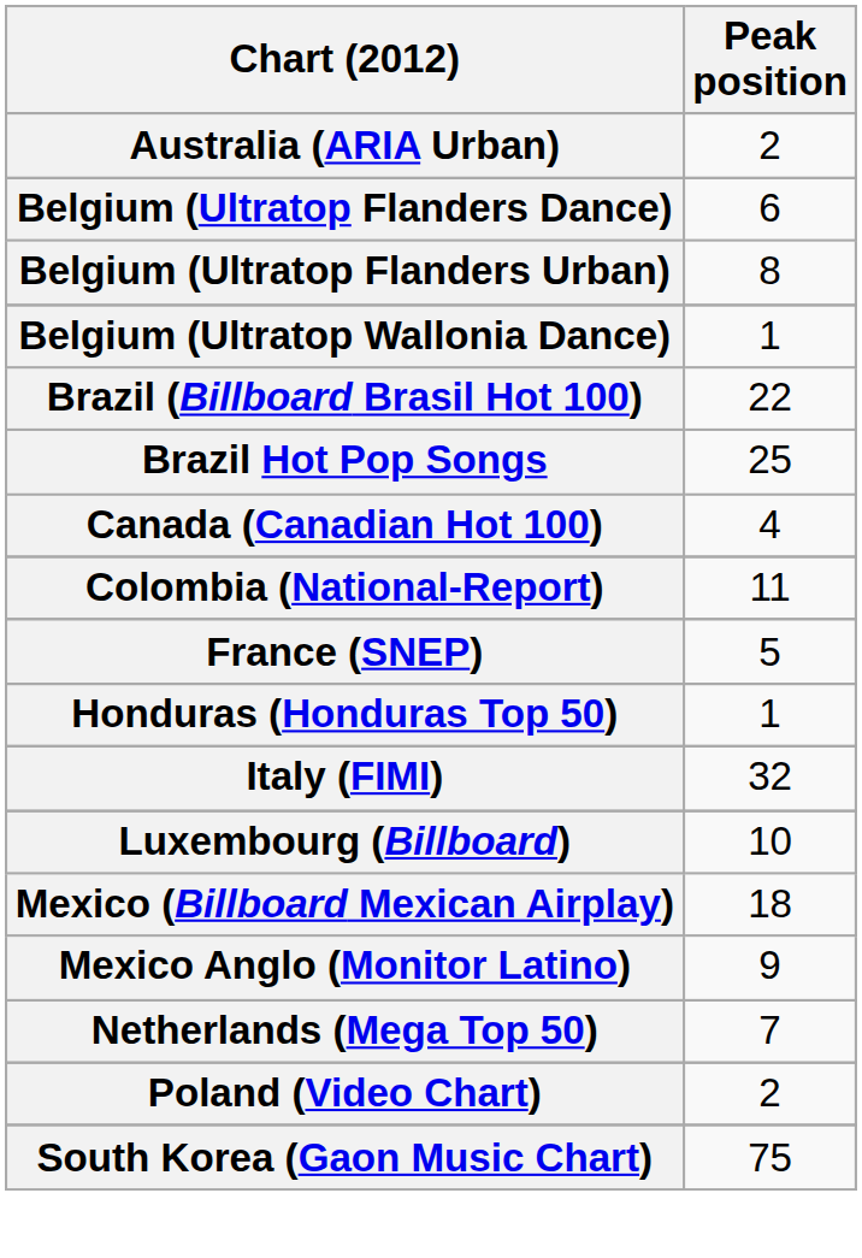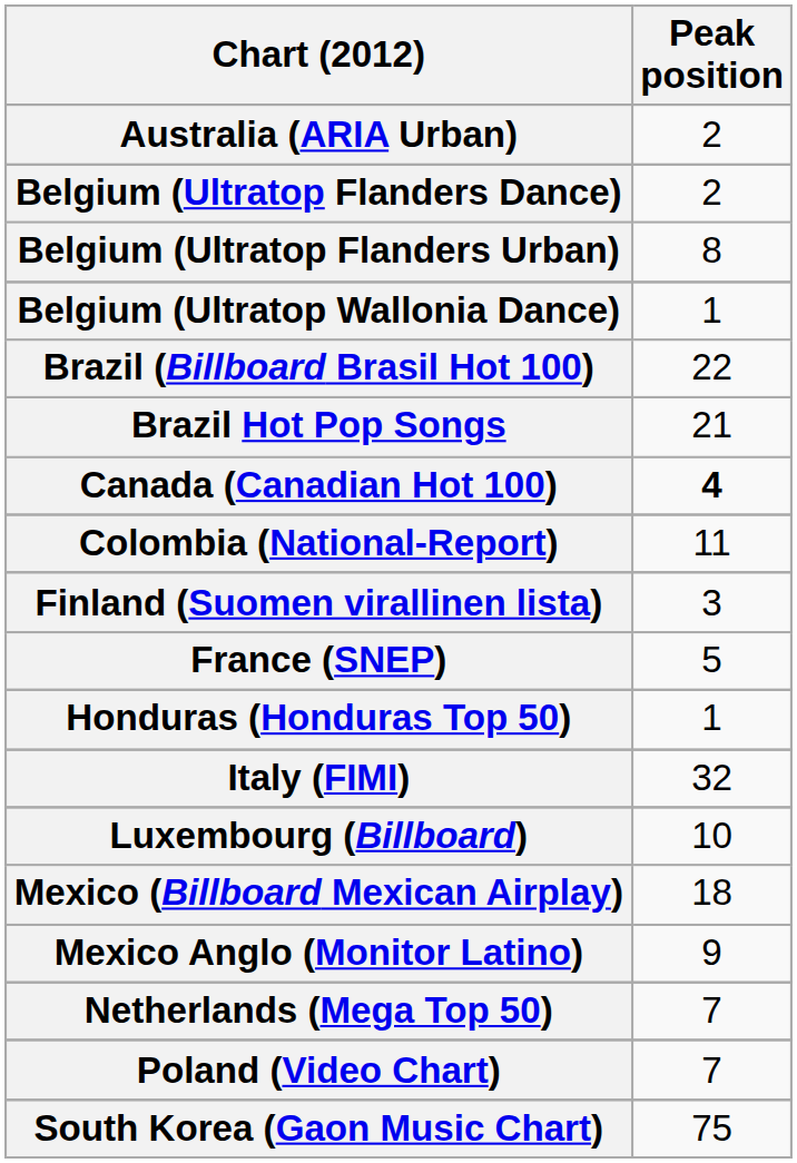Belgium (Ultratop Flanders Dance) | Peak position: 6 -> 2
Brazil Hot Pop Songs | Peak position: 25 -> 21
Canada (Canadian Hot 100) | Peak position: normal -> bold
+ row: Finland (Suomen virallinen lista) | 3
Poland (Video Chart) | Peak position: 2 -> 7
